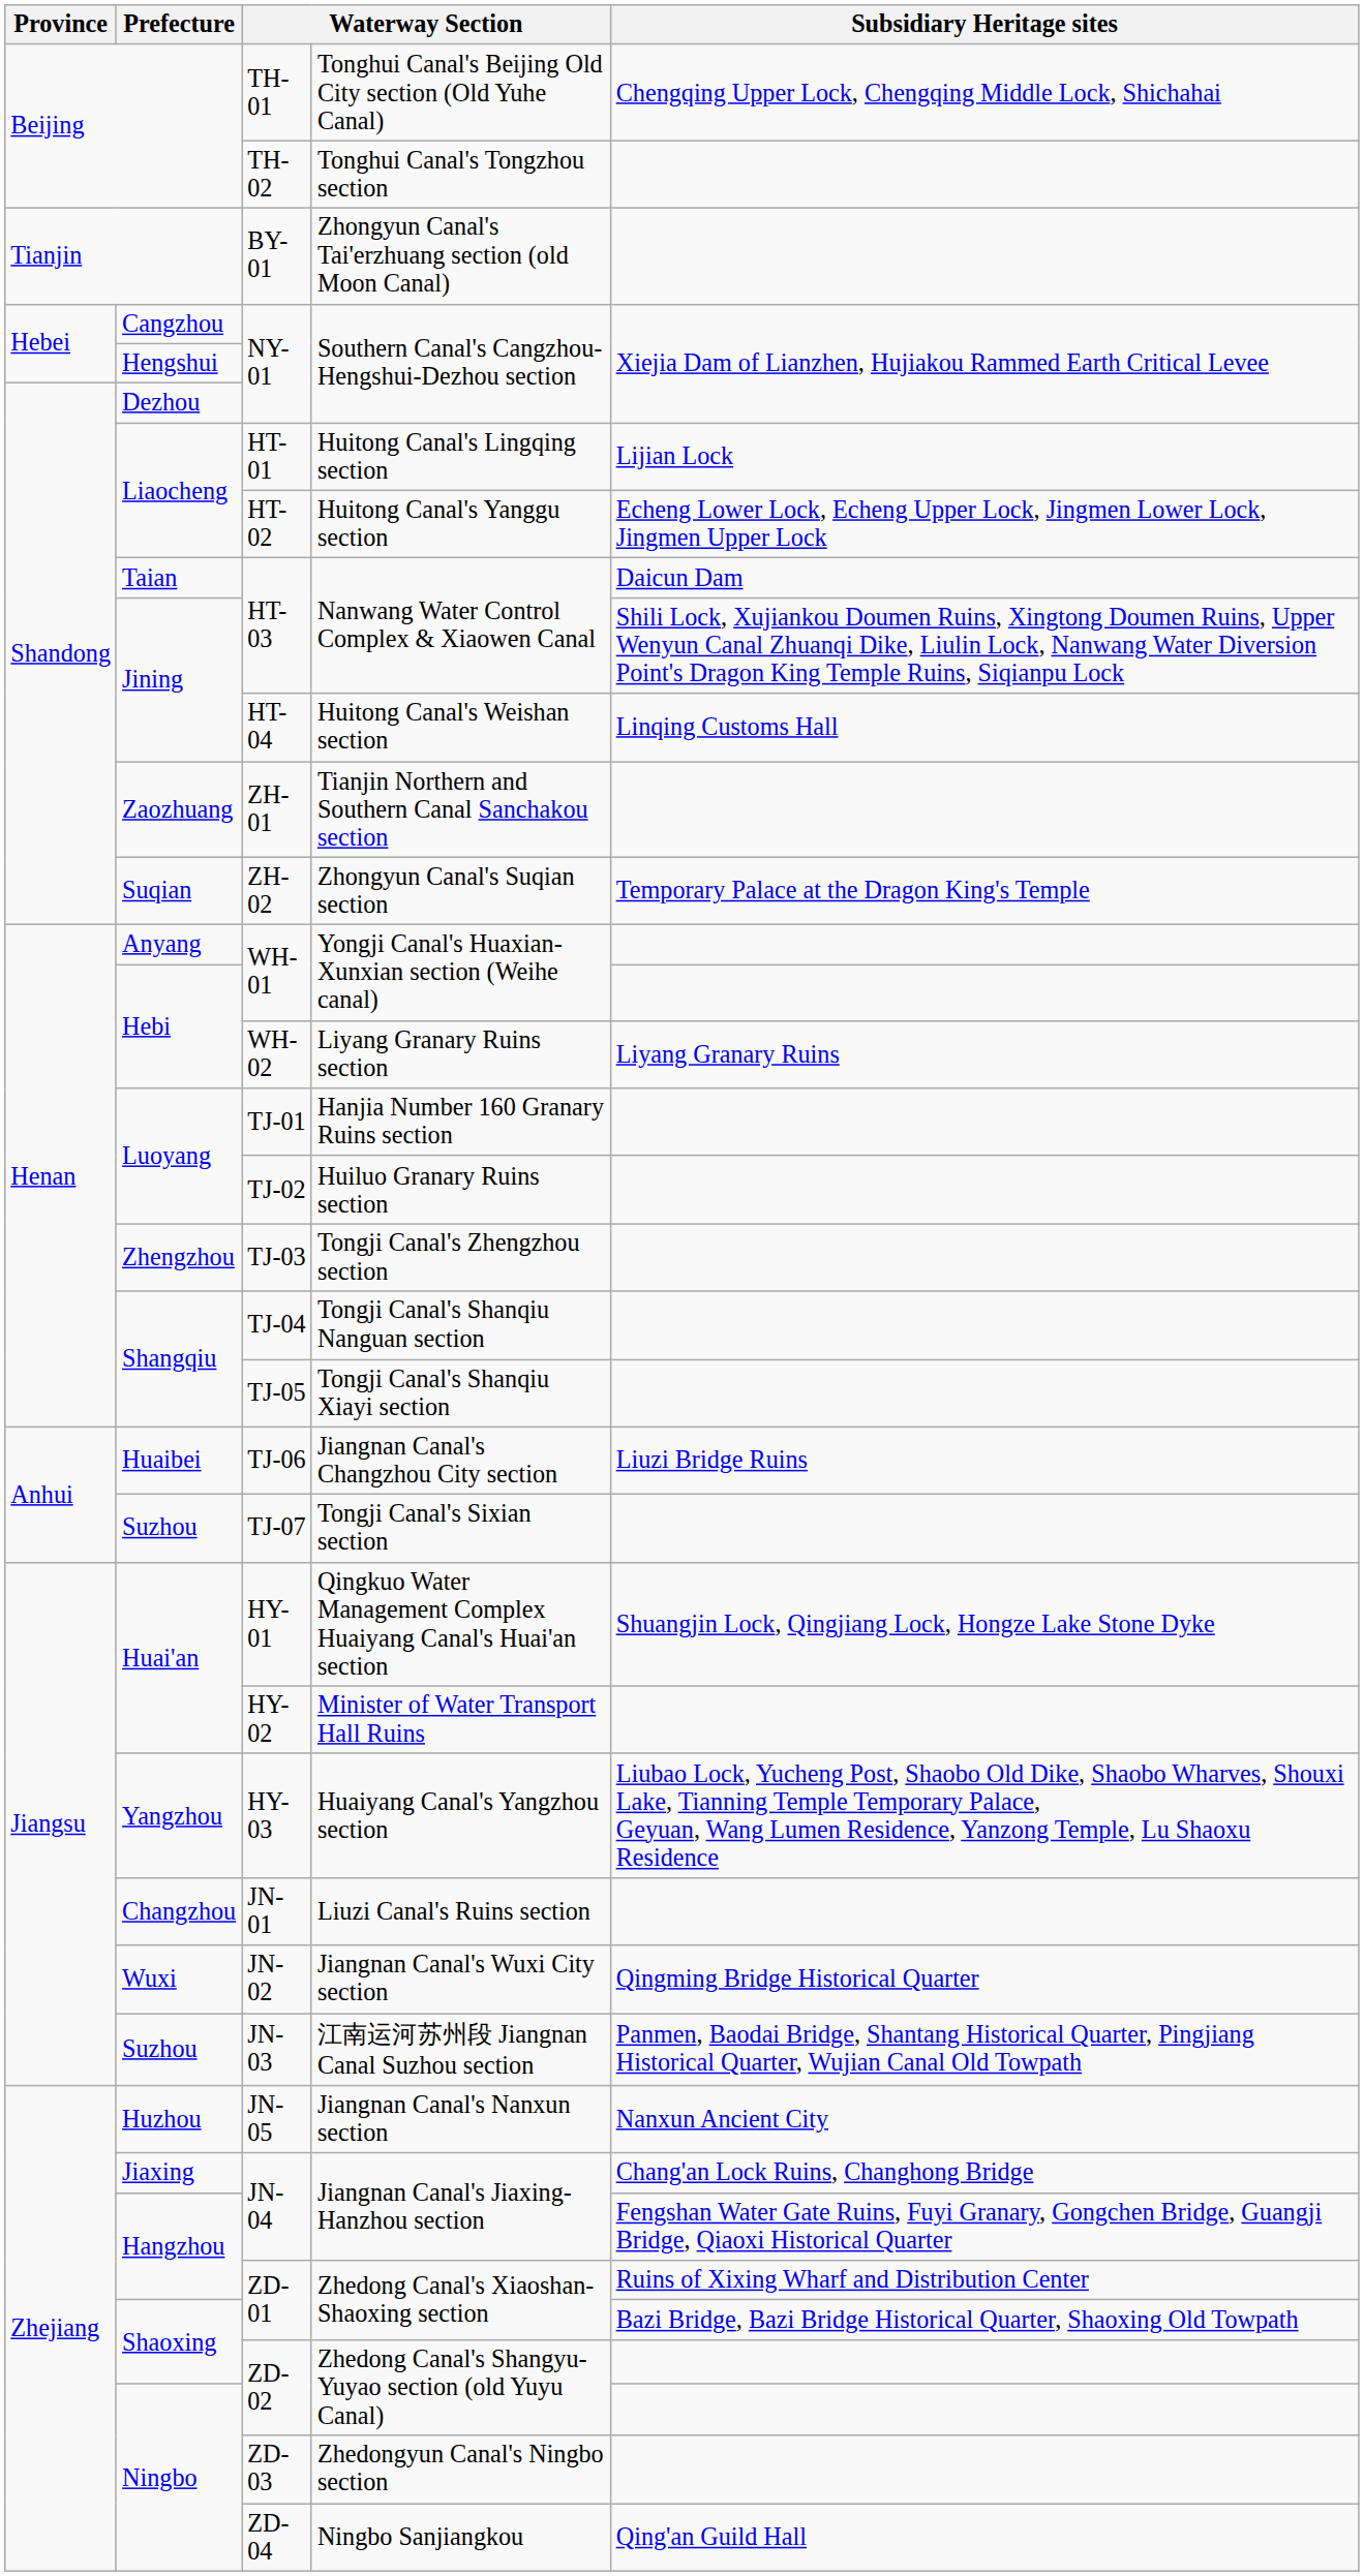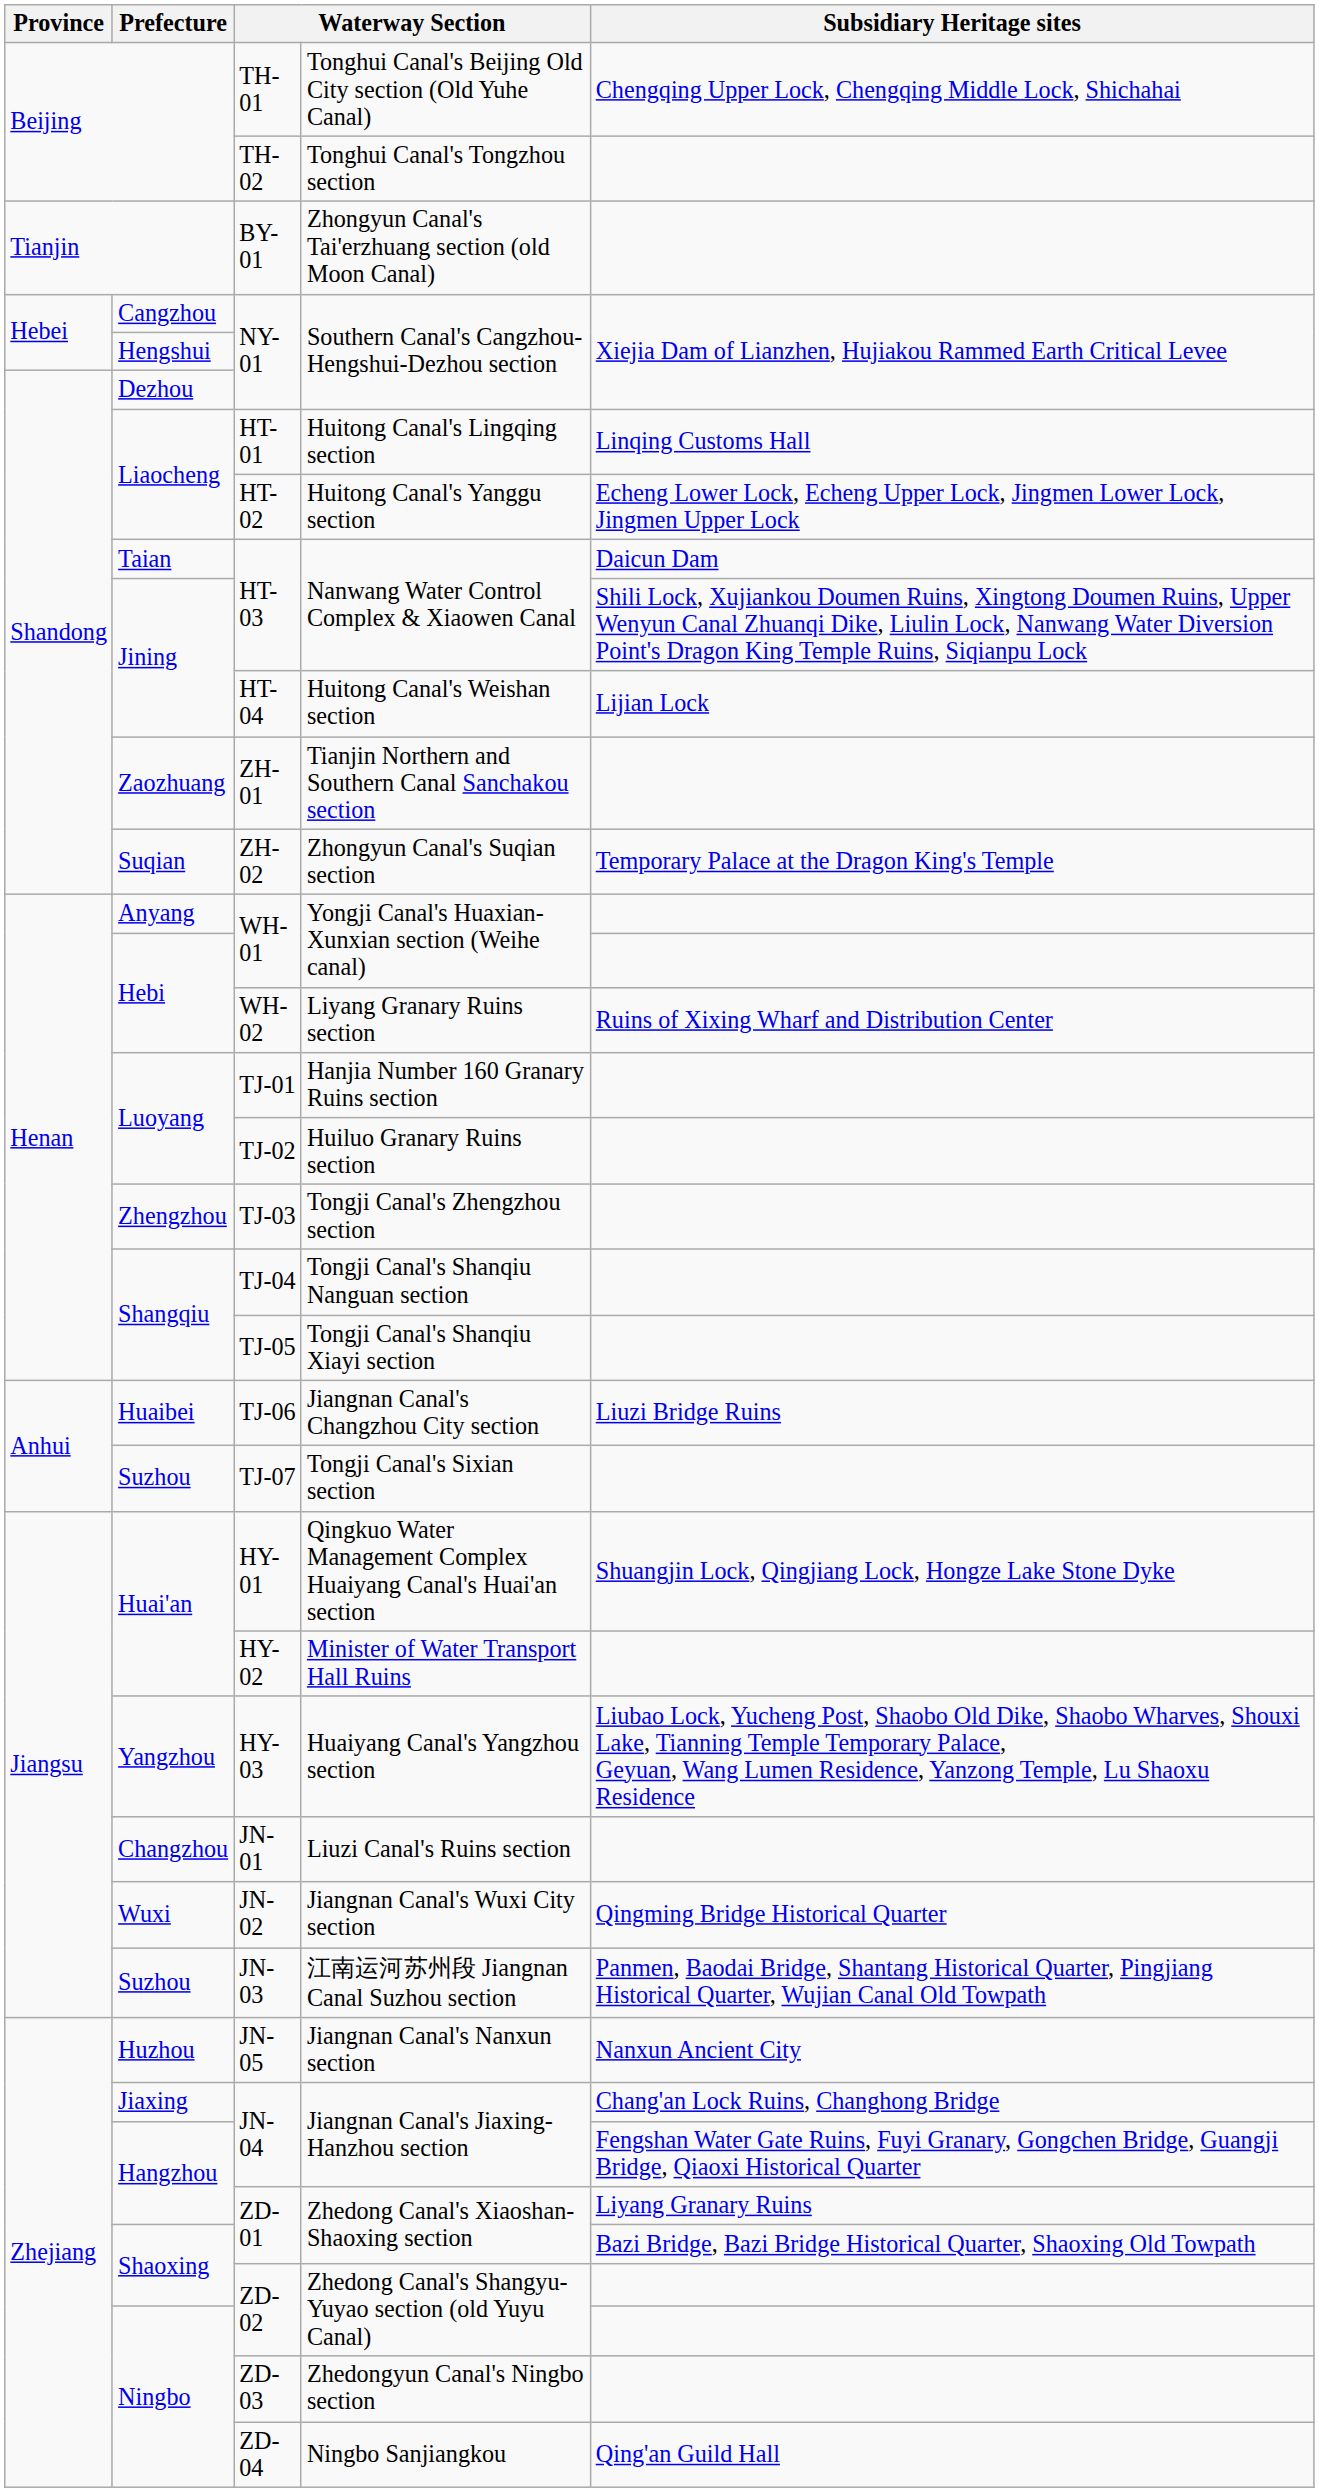HT-01 | Subsidiary Heritage sites: Lijian Lock -> Linqing Customs Hall
HT-04 | Subsidiary Heritage sites: Linqing Customs Hall -> Lijian Lock
WH-02 | Subsidiary Heritage sites: Liyang Granary Ruins -> Ruins of Xixing Wharf and Distribution Center
Hangzhou / ZD-01 | Subsidiary Heritage sites: Ruins of Xixing Wharf and Distribution Center -> Liyang Granary Ruins
